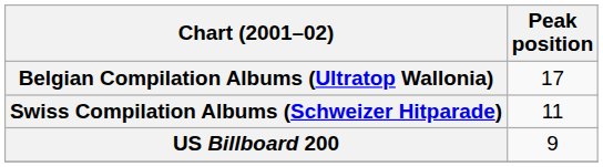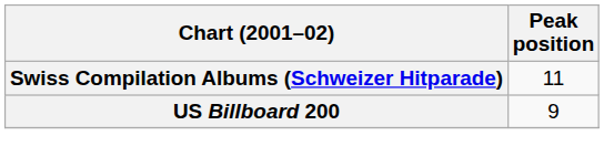- row: Belgian Compilation Albums (Ultratop Wallonia) | 17
